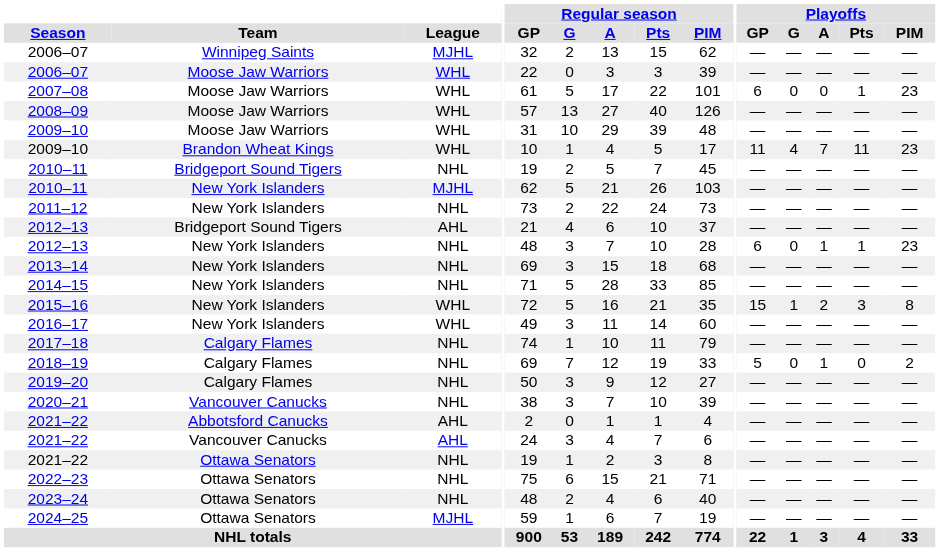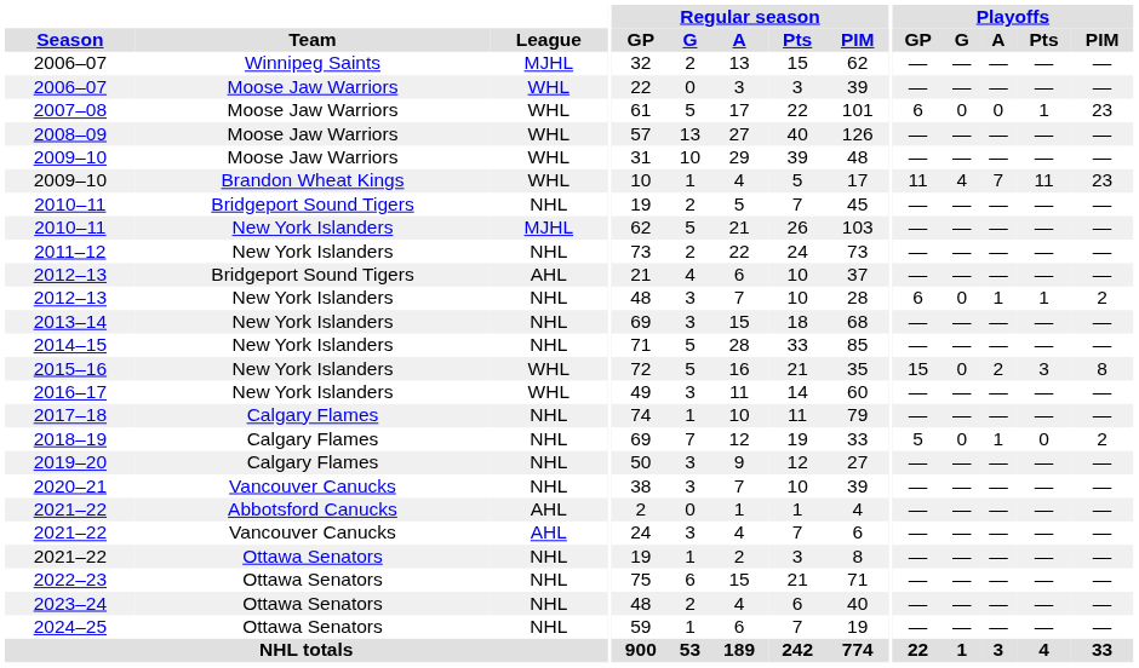2012–13 / New York Islanders | Playoffs / PIM: 23 -> 2
2015–16 | Playoffs / G: 1 -> 0
2024–25 | League: MJHL -> NHL
